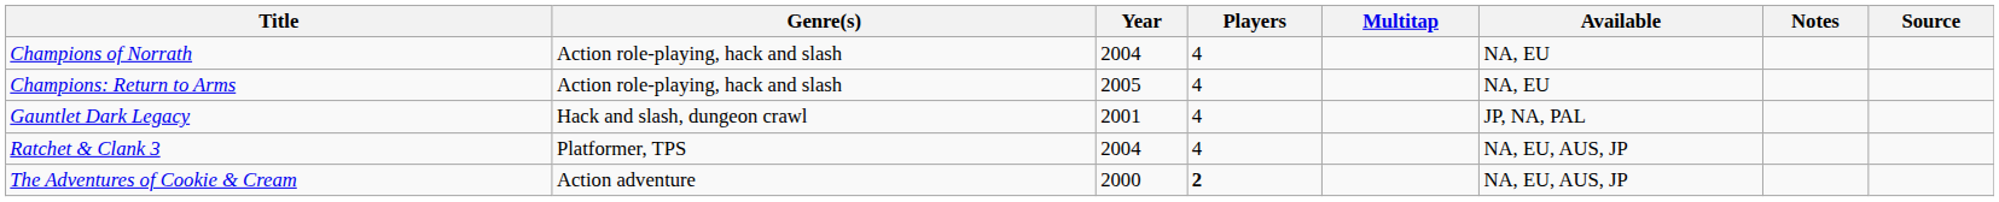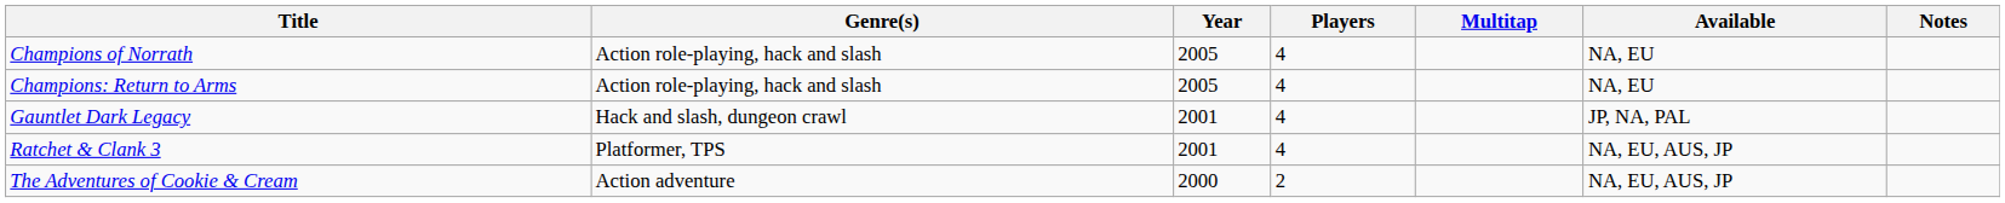- column: Source
Champions of Norrath | Year: 2004 -> 2005
Ratchet & Clank 3 | Year: 2004 -> 2001
The Adventures of Cookie & Cream | Players: bold -> normal
